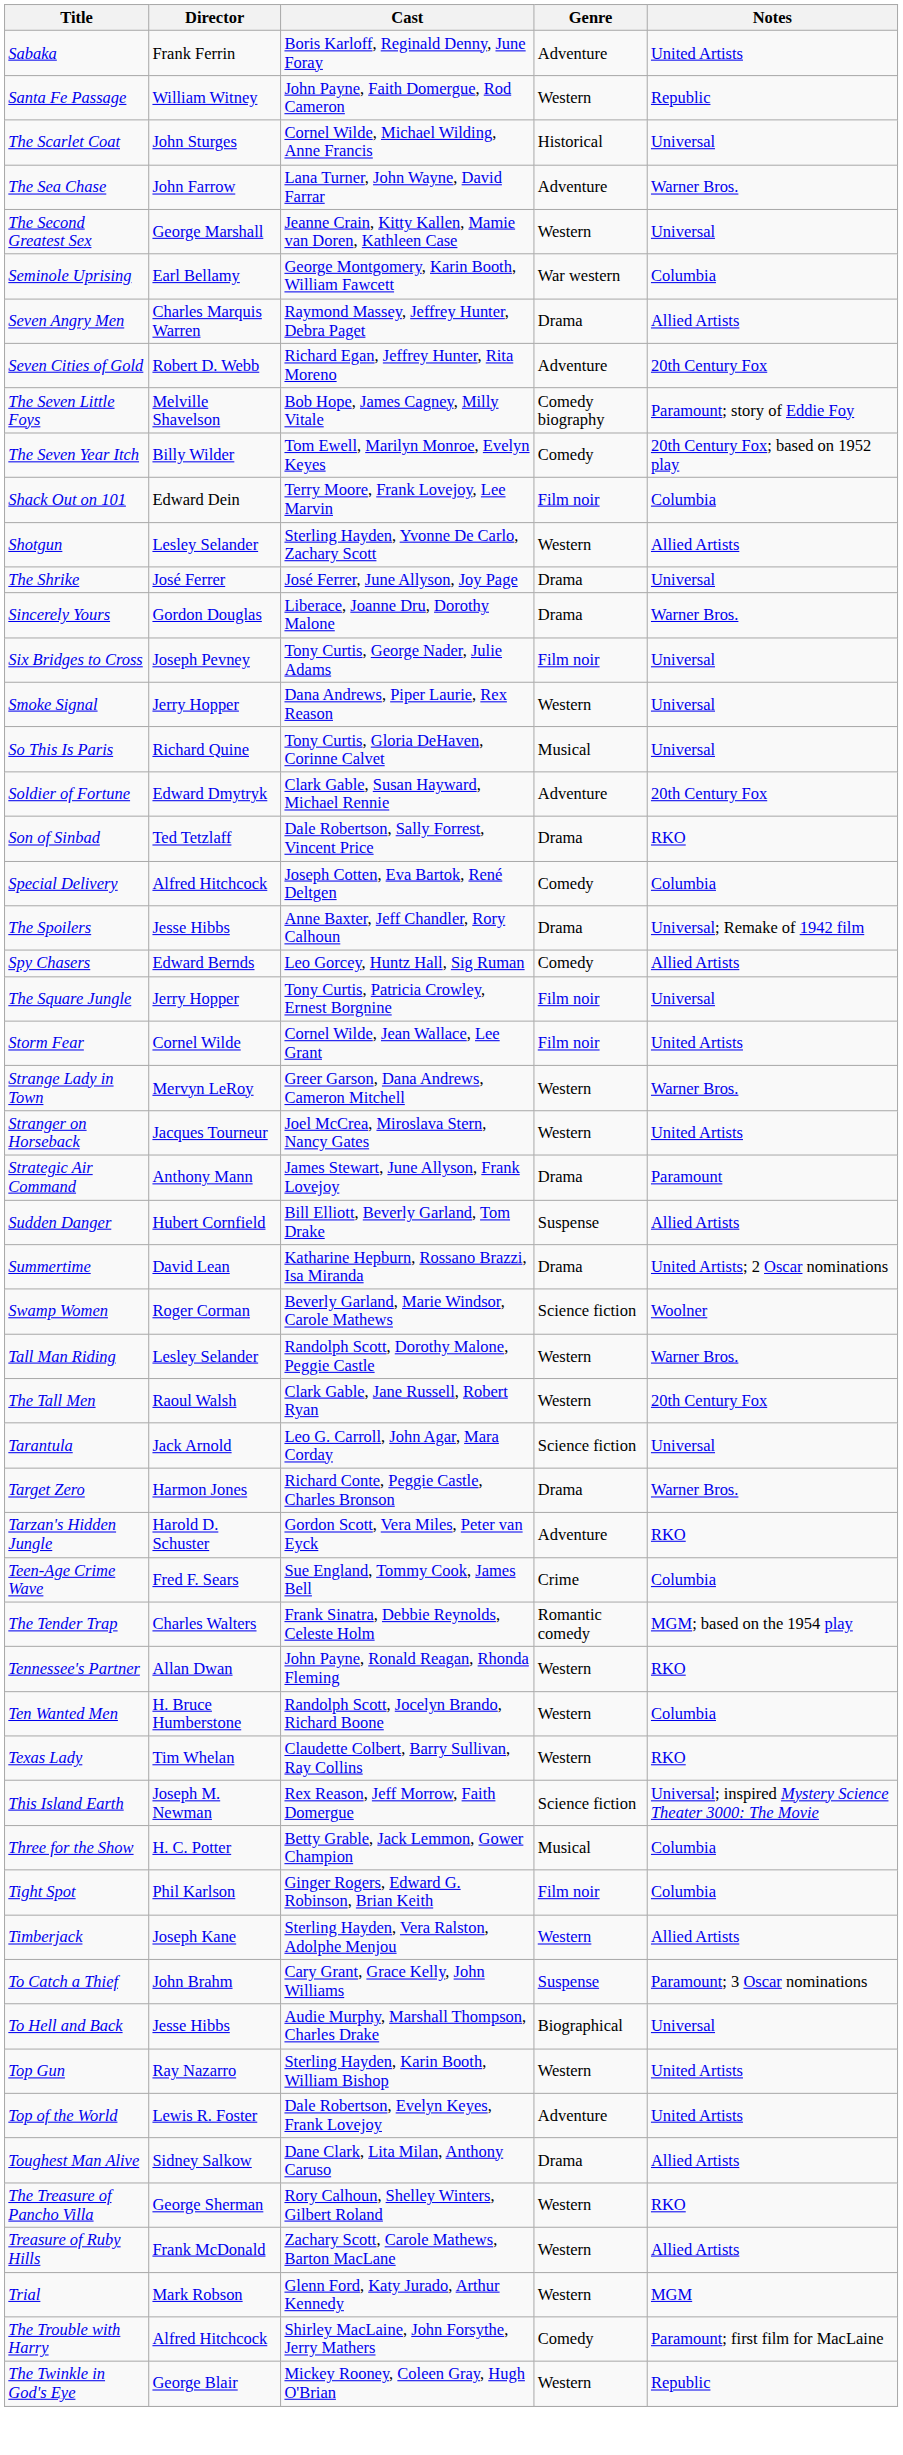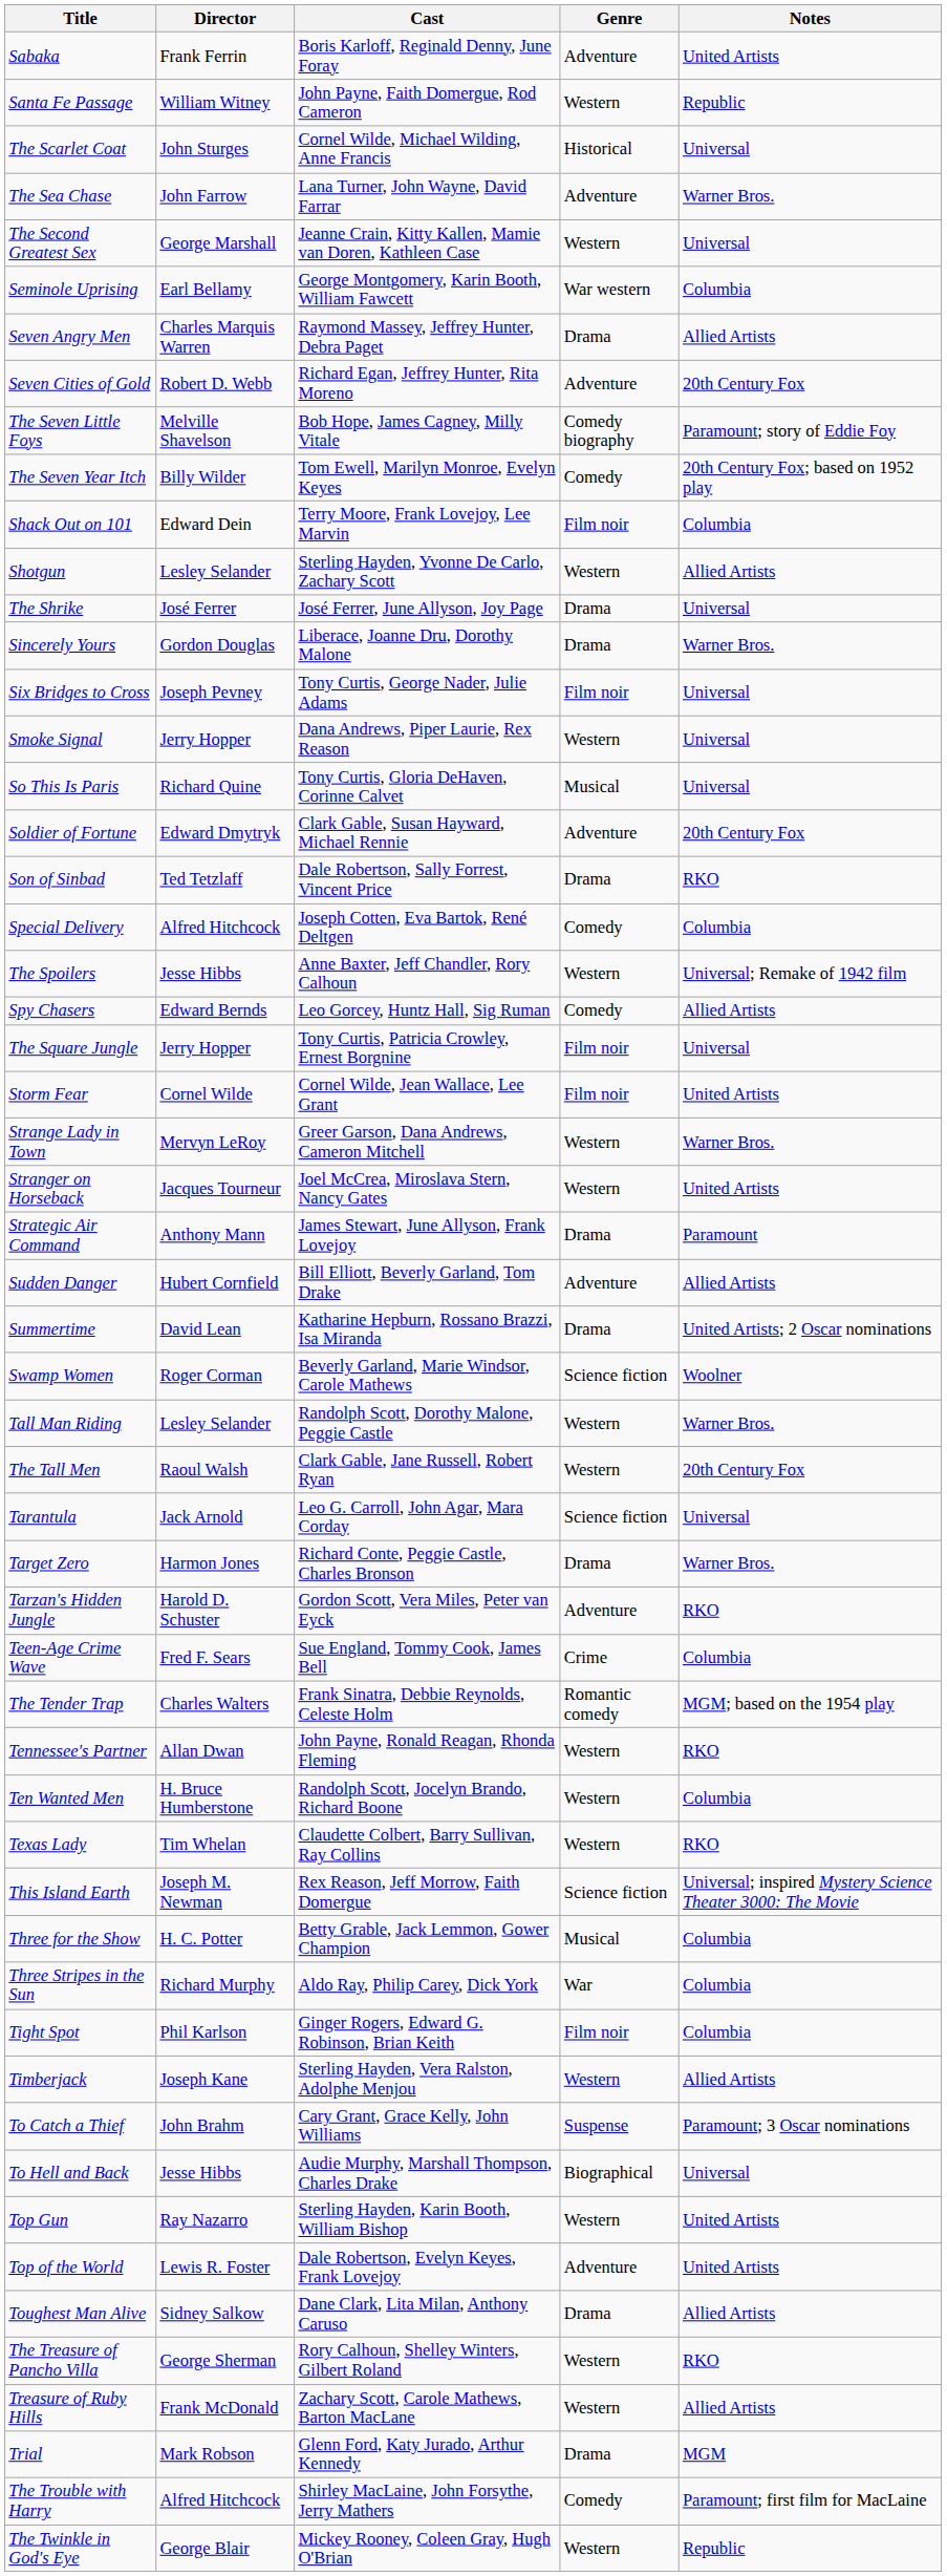The Spoilers | Genre: Drama -> Western
Sudden Danger | Genre: Suspense -> Adventure
+ row: Three Stripes in the Sun | Richard Murphy | Aldo Ray, Philip Carey, Dick York | War | Columbia
Trial | Genre: Western -> Drama
